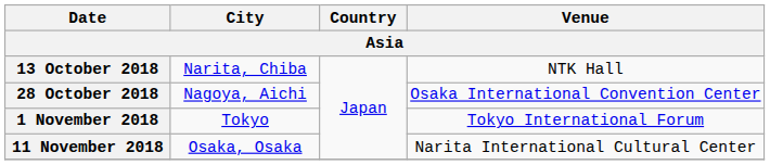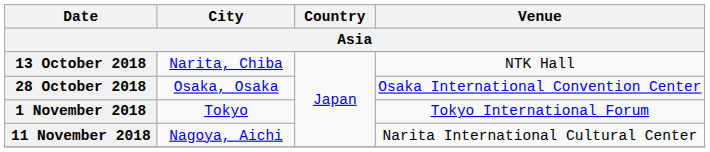28 October 2018 | City: Nagoya, Aichi -> Osaka, Osaka
11 November 2018 | City: Osaka, Osaka -> Nagoya, Aichi
